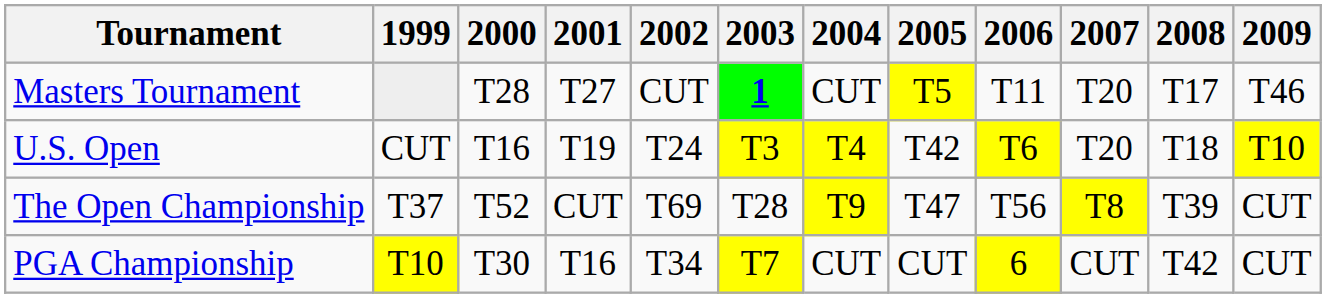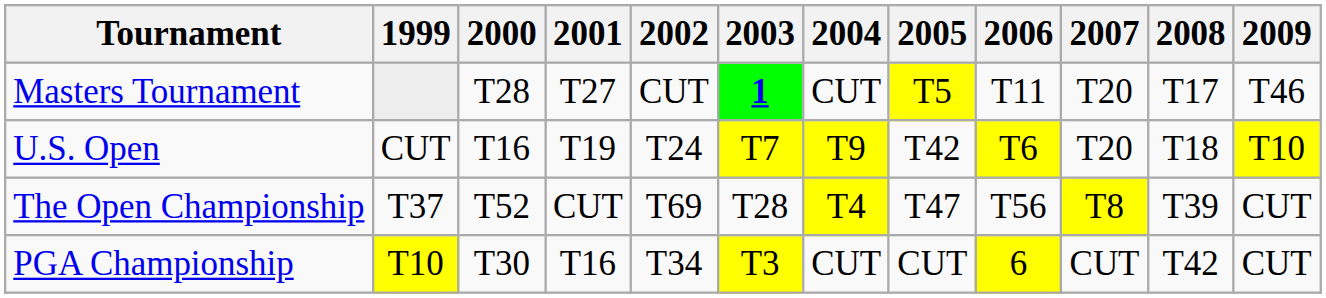U.S. Open | 2003: T3 -> T7
U.S. Open | 2004: T4 -> T9
The Open Championship | 2004: T9 -> T4
PGA Championship | 2003: T7 -> T3
